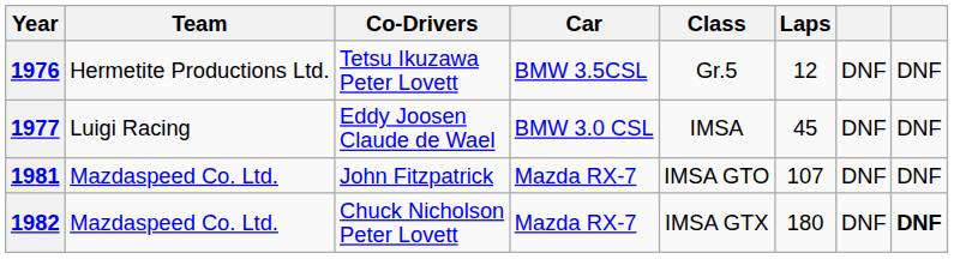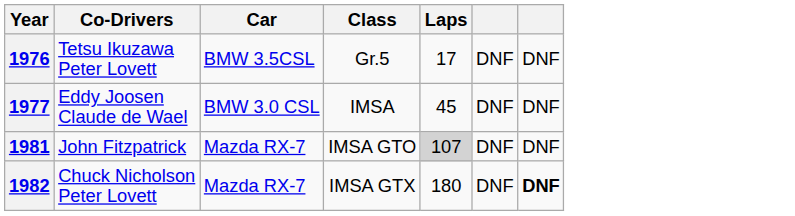- column: Team | Hermetite Productions Ltd. | Luigi Racing | Mazdaspeed Co. Ltd. | Mazdaspeed Co. Ltd.
1976 | Laps: 12 -> 17
1981 | Laps: no background -> lightgrey background
